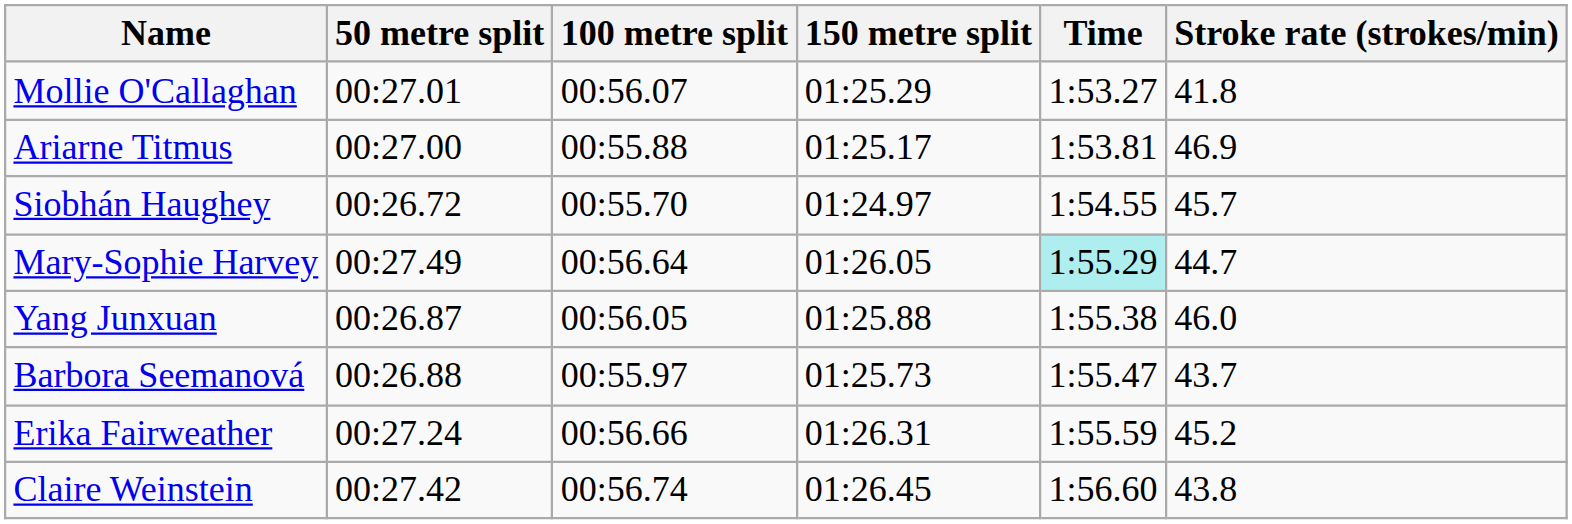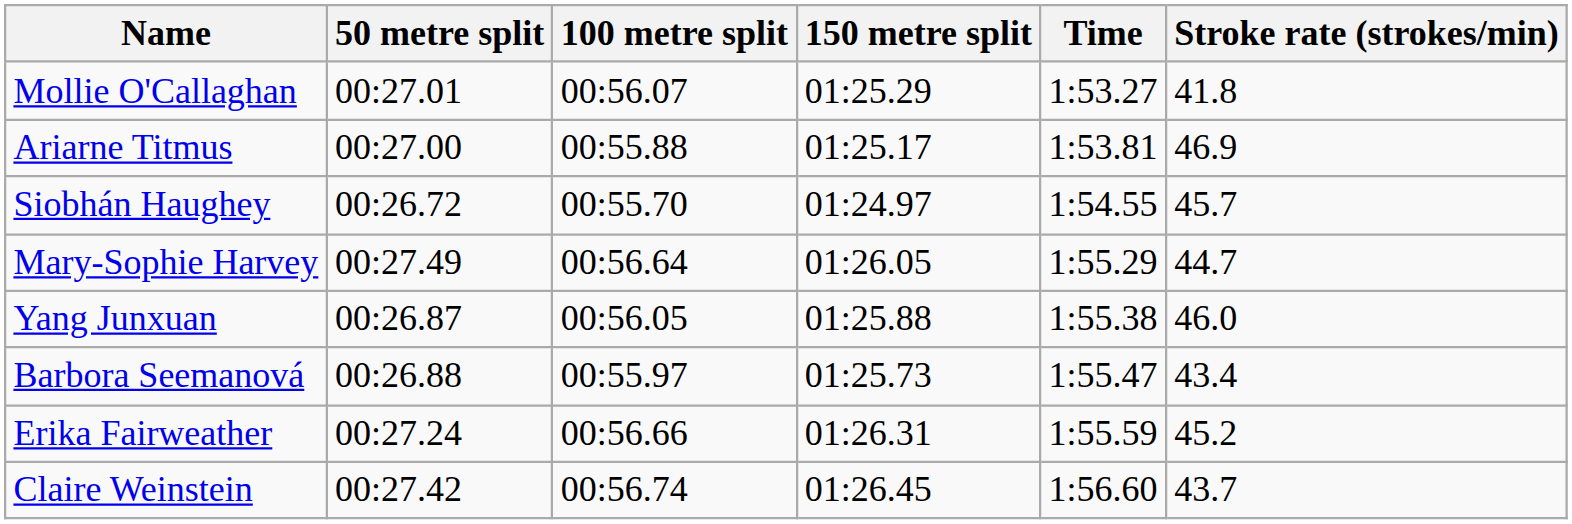Mary-Sophie Harvey | Time: paleturquoise background -> no background
Barbora Seemanová | Stroke rate (strokes/min): 43.7 -> 43.4
Claire Weinstein | Stroke rate (strokes/min): 43.8 -> 43.7
